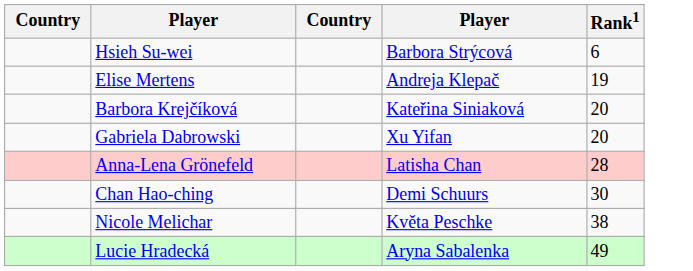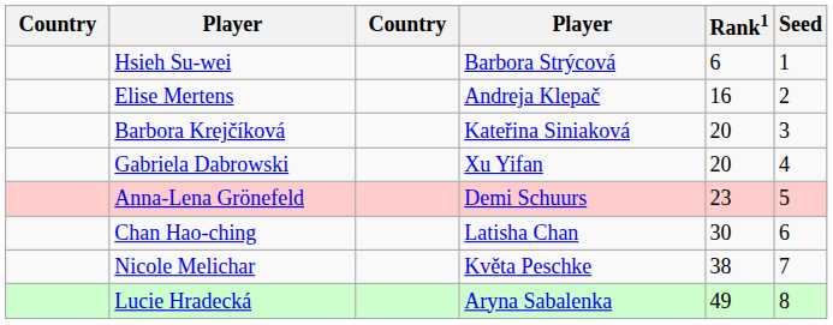+ column: Seed | 1 | 2 | 3 | 4 | 5 | 6 | 7 | 8
Elise Mertens | Rank1: 19 -> 16
Anna-Lena Grönefeld | column 4: Latisha Chan -> Demi Schuurs
Anna-Lena Grönefeld | Rank1: 28 -> 23
Chan Hao-ching | column 4: Demi Schuurs -> Latisha Chan
